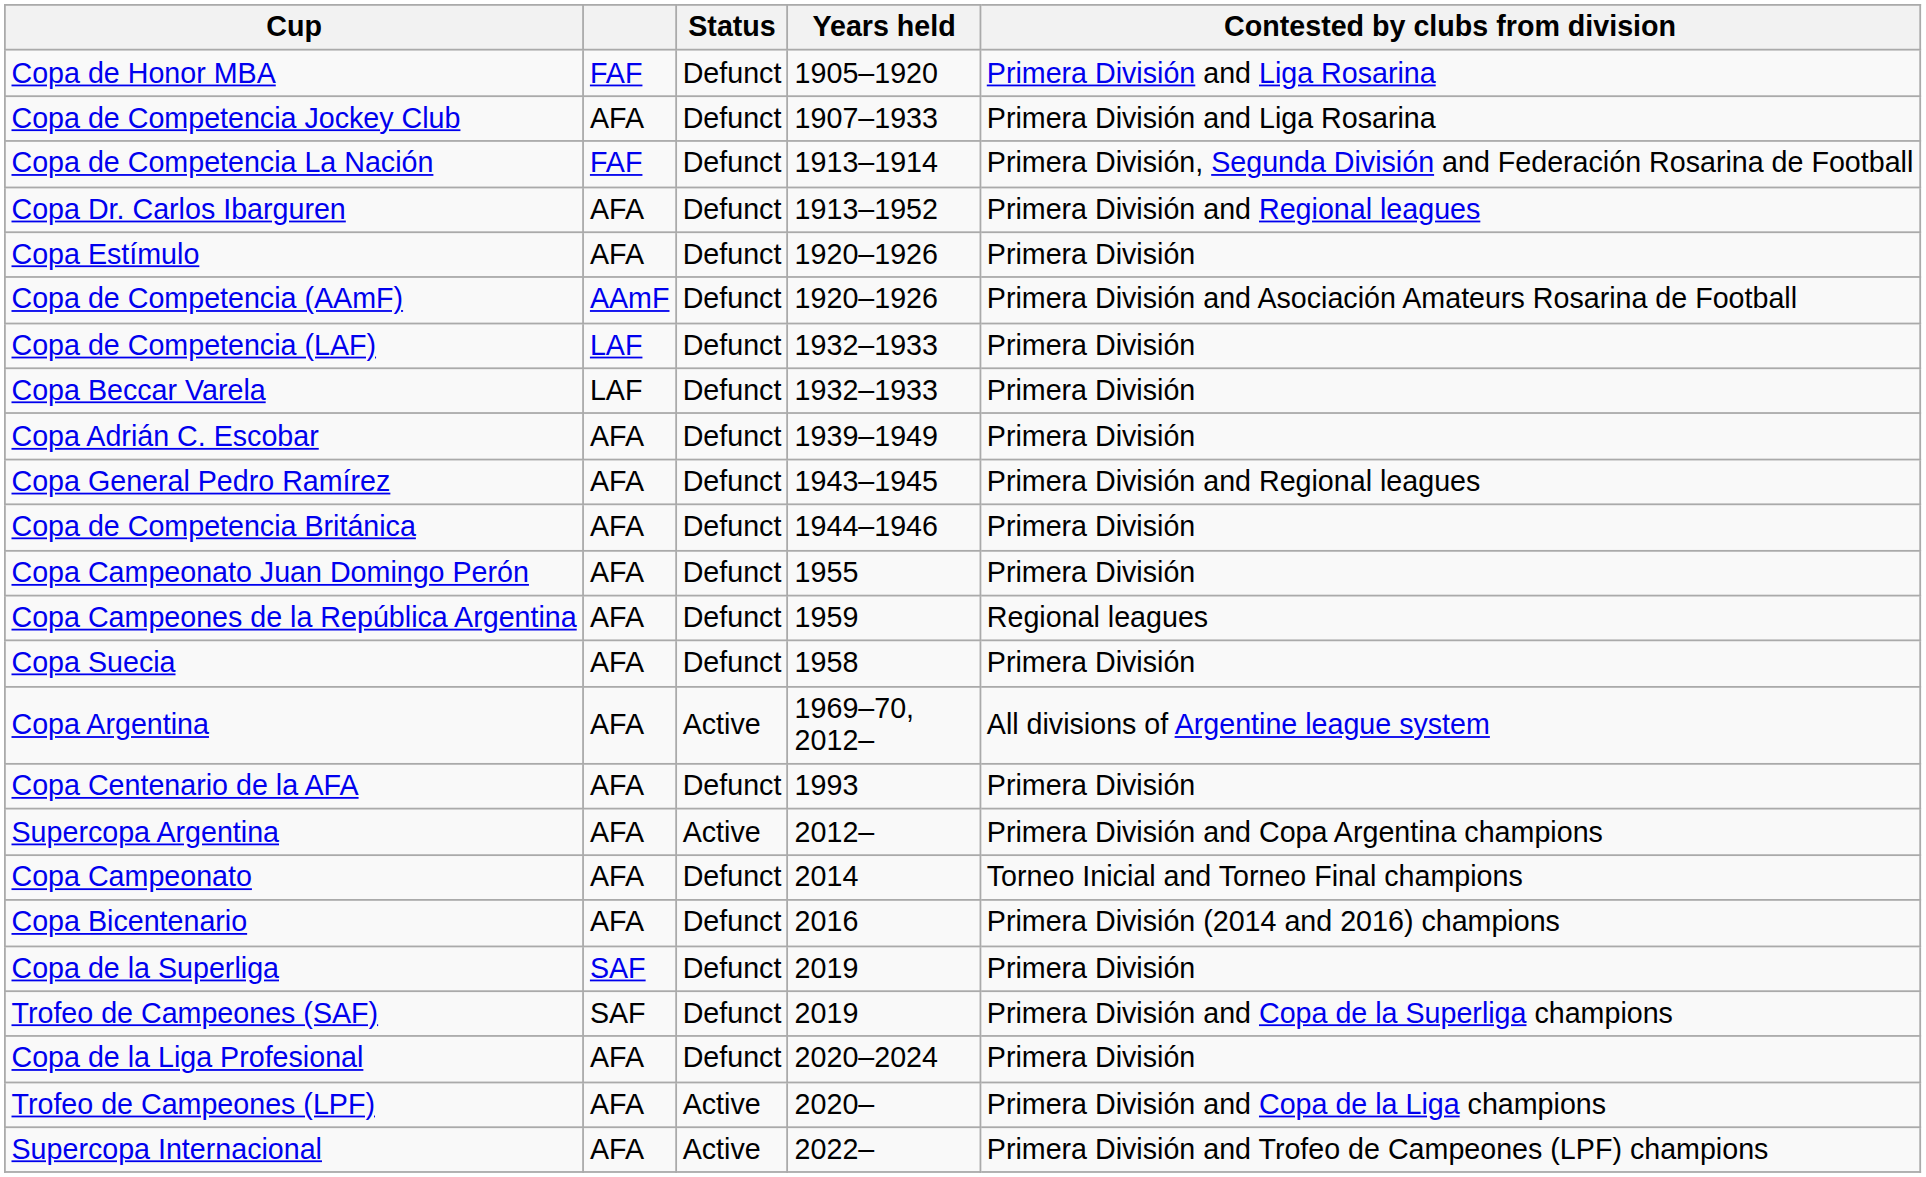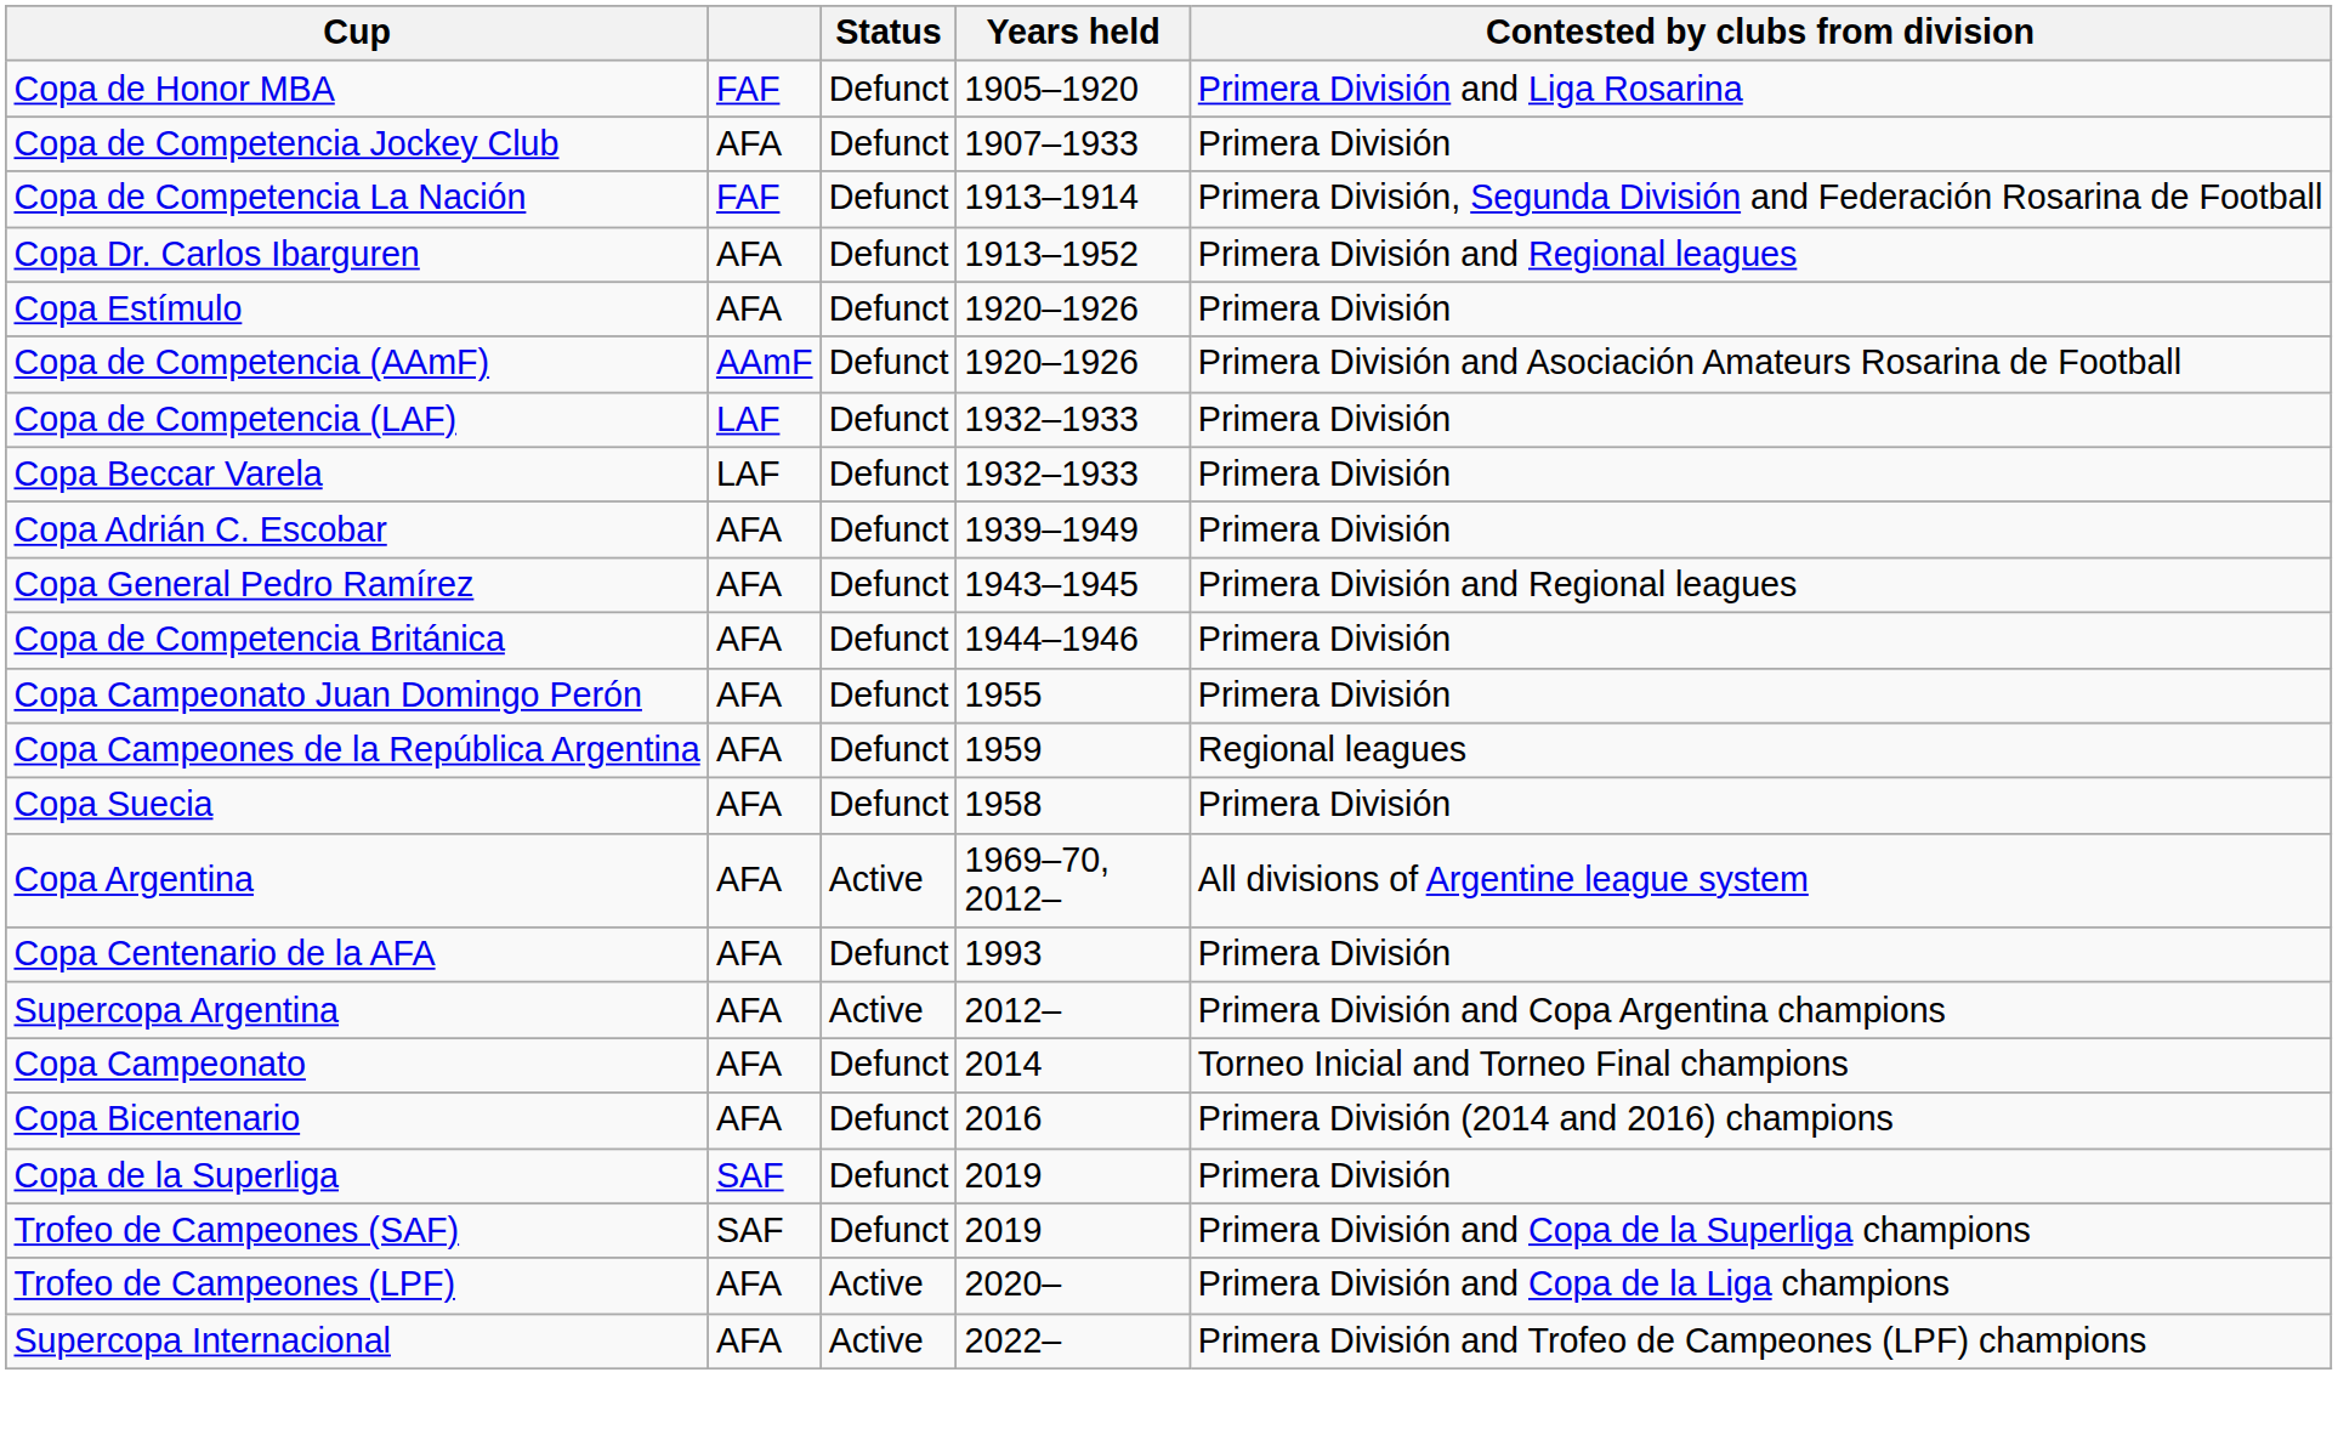Copa de Competencia Jockey Club | Contested by clubs from division: Primera División and Liga Rosarina -> Primera División
- row: Copa de la Liga Profesional | AFA | Defunct | 2020–2024 | Primera División
